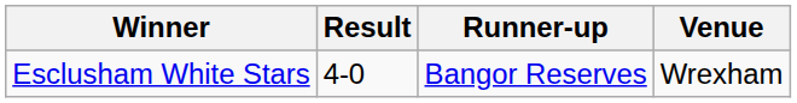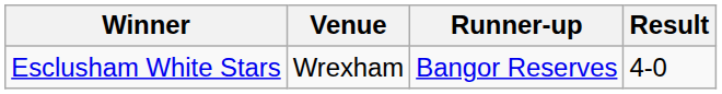columns swapped: Result <-> Venue
